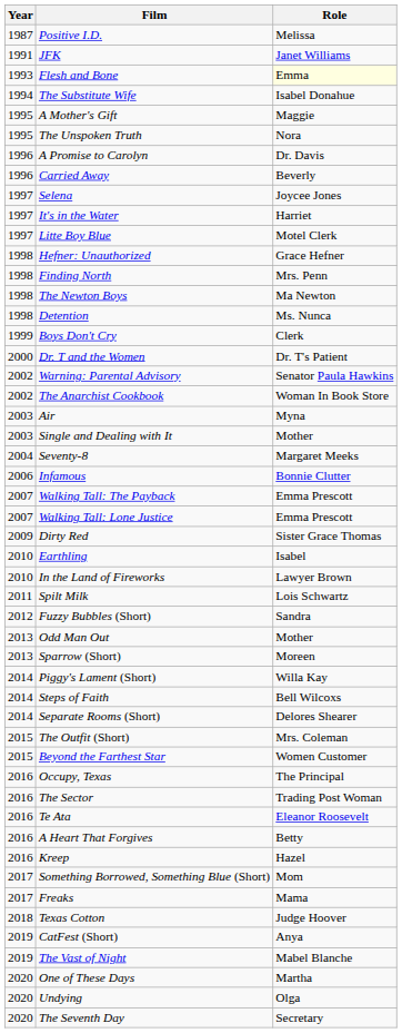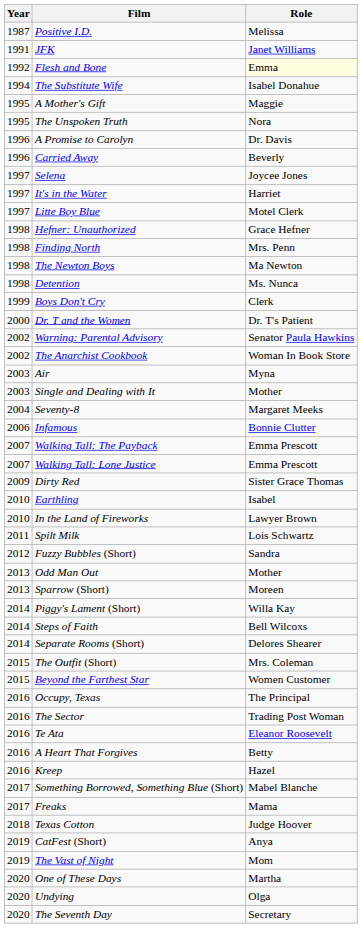Flesh and Bone | Year: 1993 -> 1992
Something Borrowed, Something Blue (Short) | Role: Mom -> Mabel Blanche
The Vast of Night | Role: Mabel Blanche -> Mom
